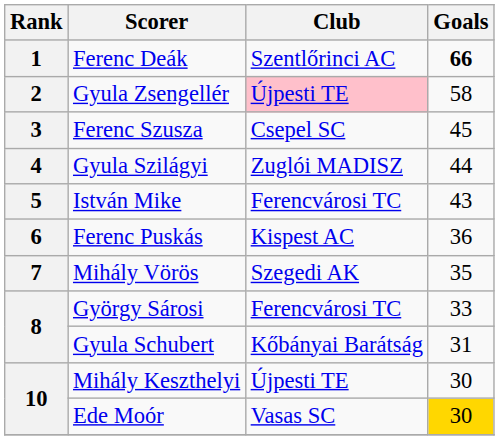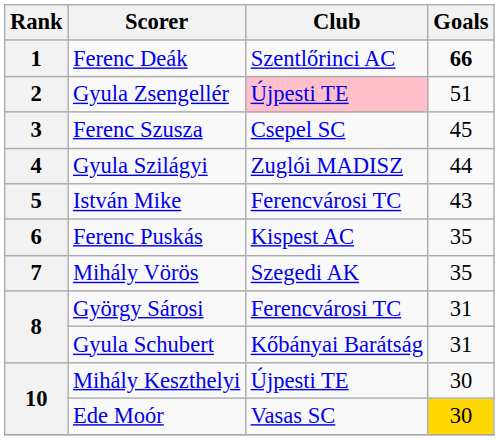Gyula Zsengellér | Goals: 58 -> 51
Ferenc Puskás | Goals: 36 -> 35
György Sárosi | Goals: 33 -> 31
